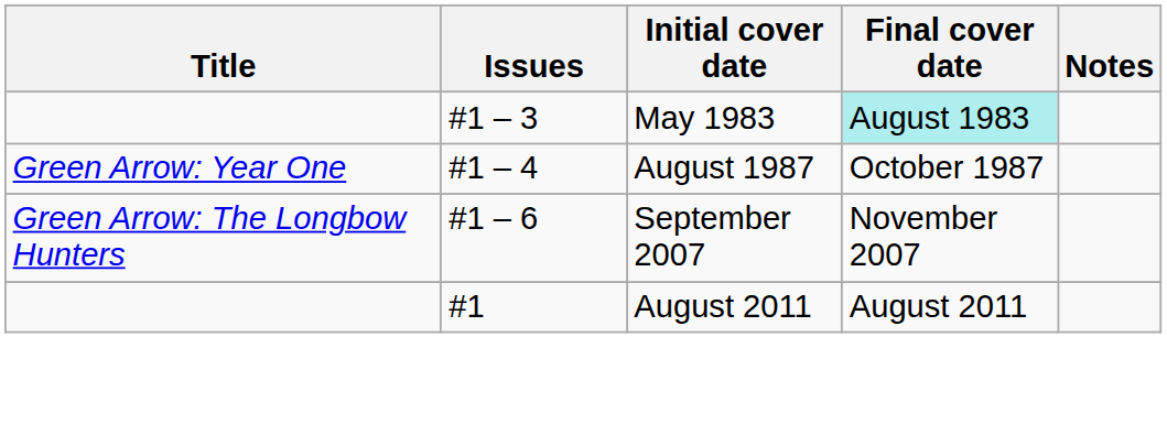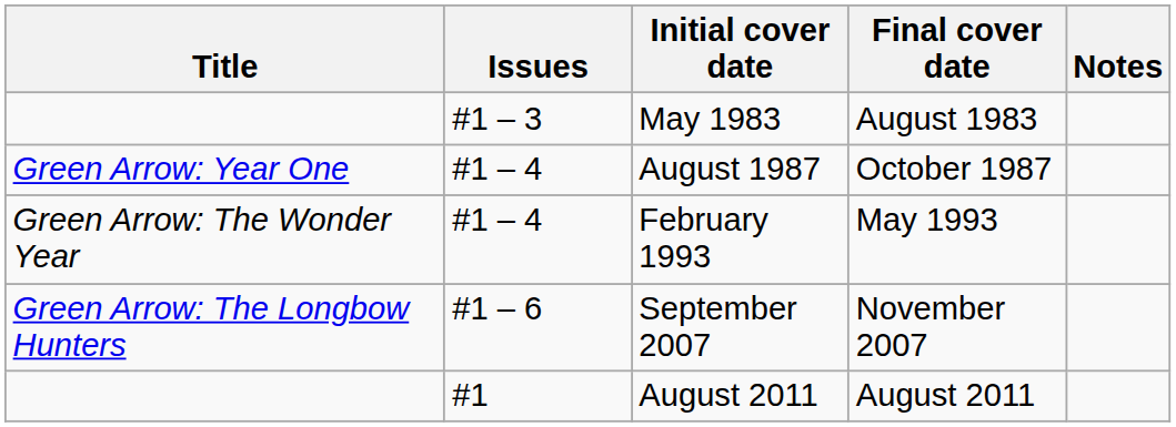May 1983 | Final cover date: paleturquoise background -> no background
+ row: Green Arrow: The Wonder Year | #1 – 4 | February 1993 | May 1993
